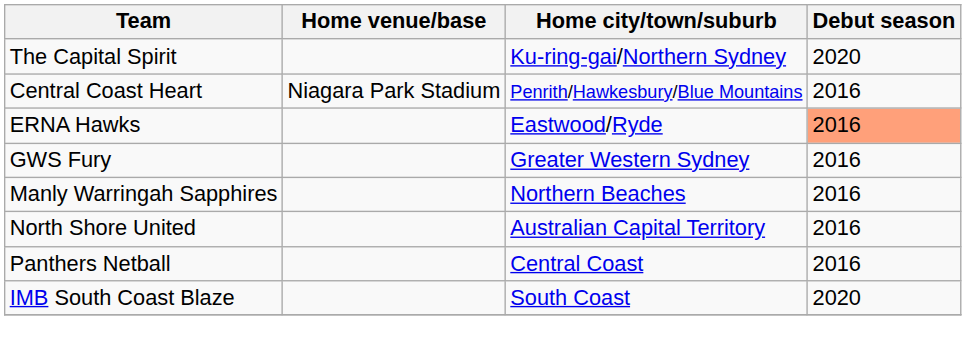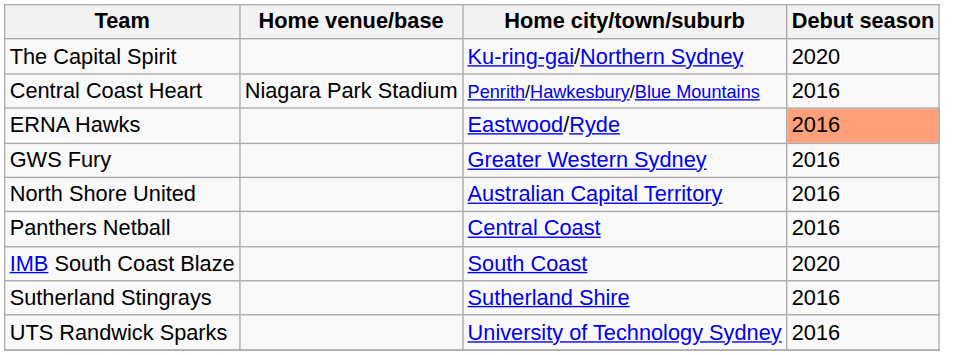- row: Manly Warringah Sapphires | Northern Beaches | 2016
+ row: Sutherland Stingrays | Sutherland Shire | 2016
+ row: UTS Randwick Sparks | University of Technology Sydney | 2016
